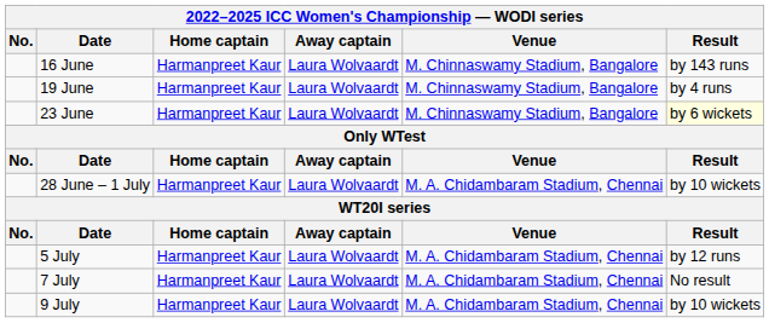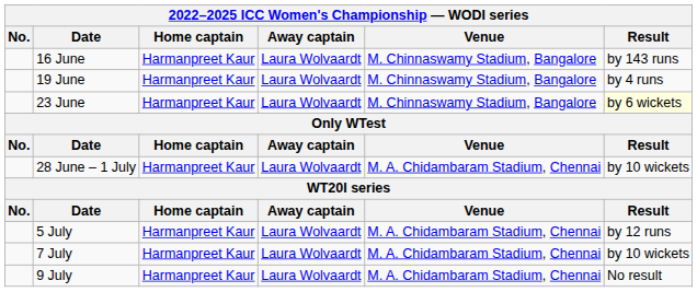7 July | Result: No result -> by 10 wickets
9 July | Result: by 10 wickets -> No result
